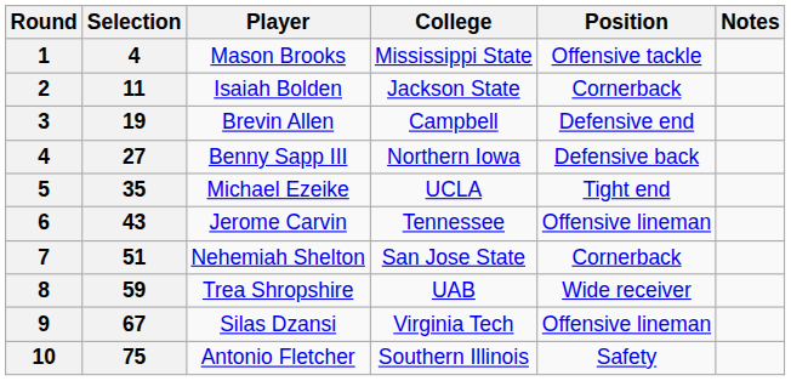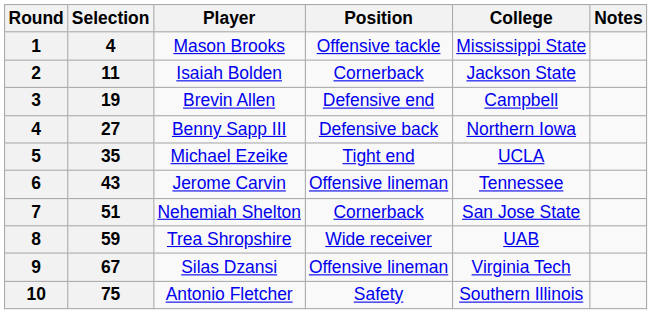columns swapped: Position <-> College
